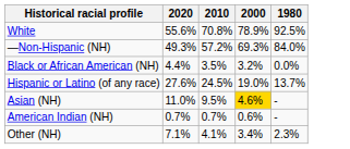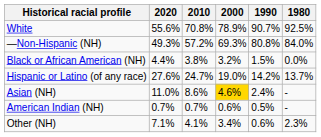+ column: 1990 | 90.7% | 80.8% | 1.5% | 14.2% | 2.4% | 0.5% | 0.6%
Black or African American (NH) | 2010: 3.5% -> 3.8%
Hispanic or Latino (of any race) | 2010: 24.5% -> 24.7%
Asian (NH) | 2010: 9.5% -> 8.6%
